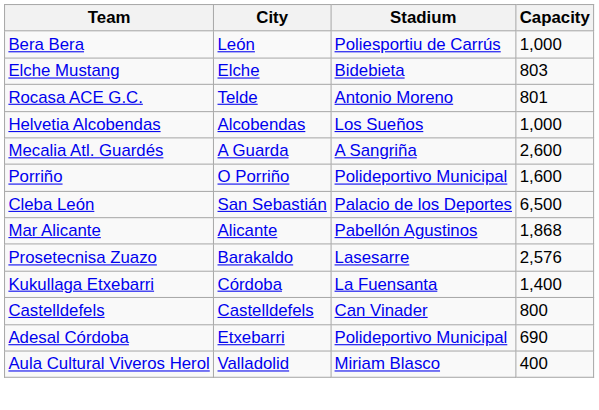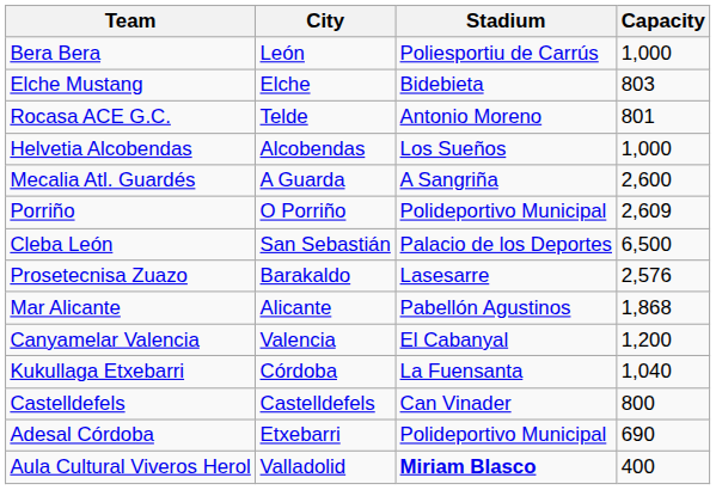Porriño | Capacity: 1,600 -> 2,609
rows swapped: Prosetecnisa Zuazo <-> Mar Alicante
+ row: Canyamelar Valencia | Valencia | El Cabanyal | 1,200
Kukullaga Etxebarri | Capacity: 1,400 -> 1,040
Aula Cultural Viveros Herol | Stadium: normal -> bold
